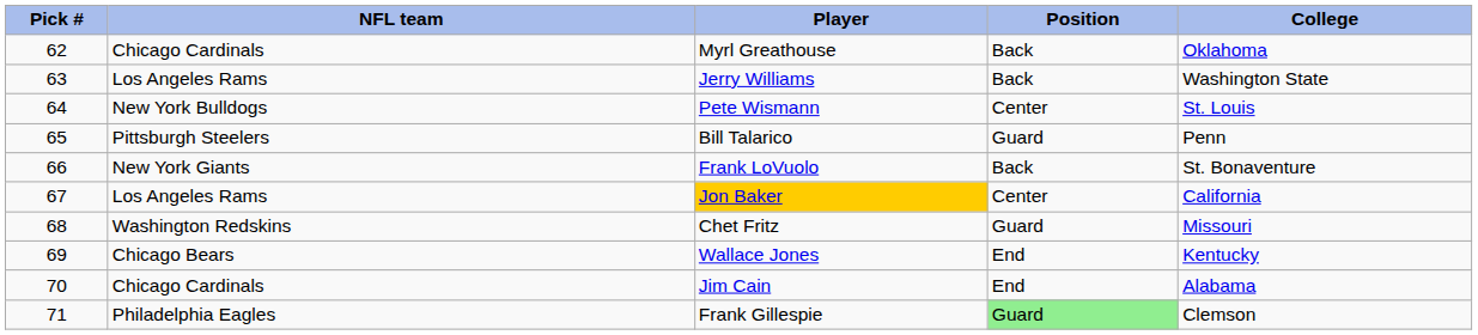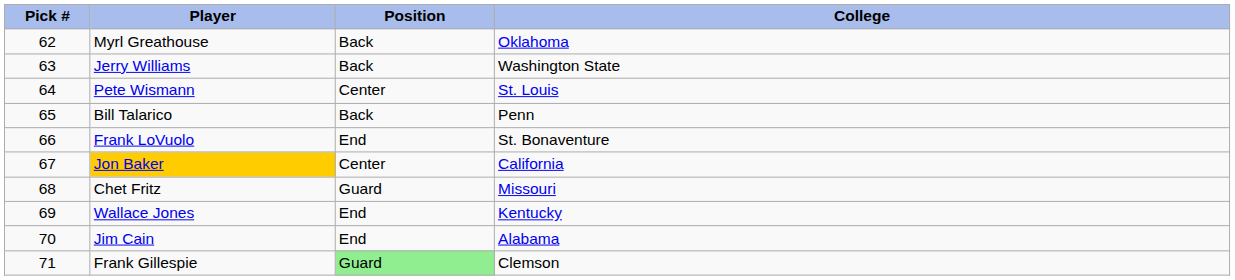- column: NFL team | Chicago Cardinals | Los Angeles Rams | New York Bulldogs | Pittsburgh Steelers | New York Giants | Los Angeles Rams | Washington Redskins | Chicago Bears | Chicago Cardinals | Philadelphia Eagles
Bill Talarico | Position: Guard -> Back
Frank LoVuolo | Position: Back -> End
